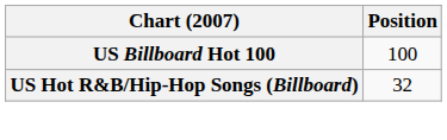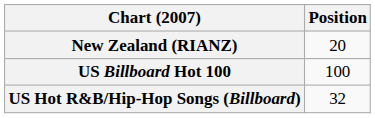+ row: New Zealand (RIANZ) | 20
